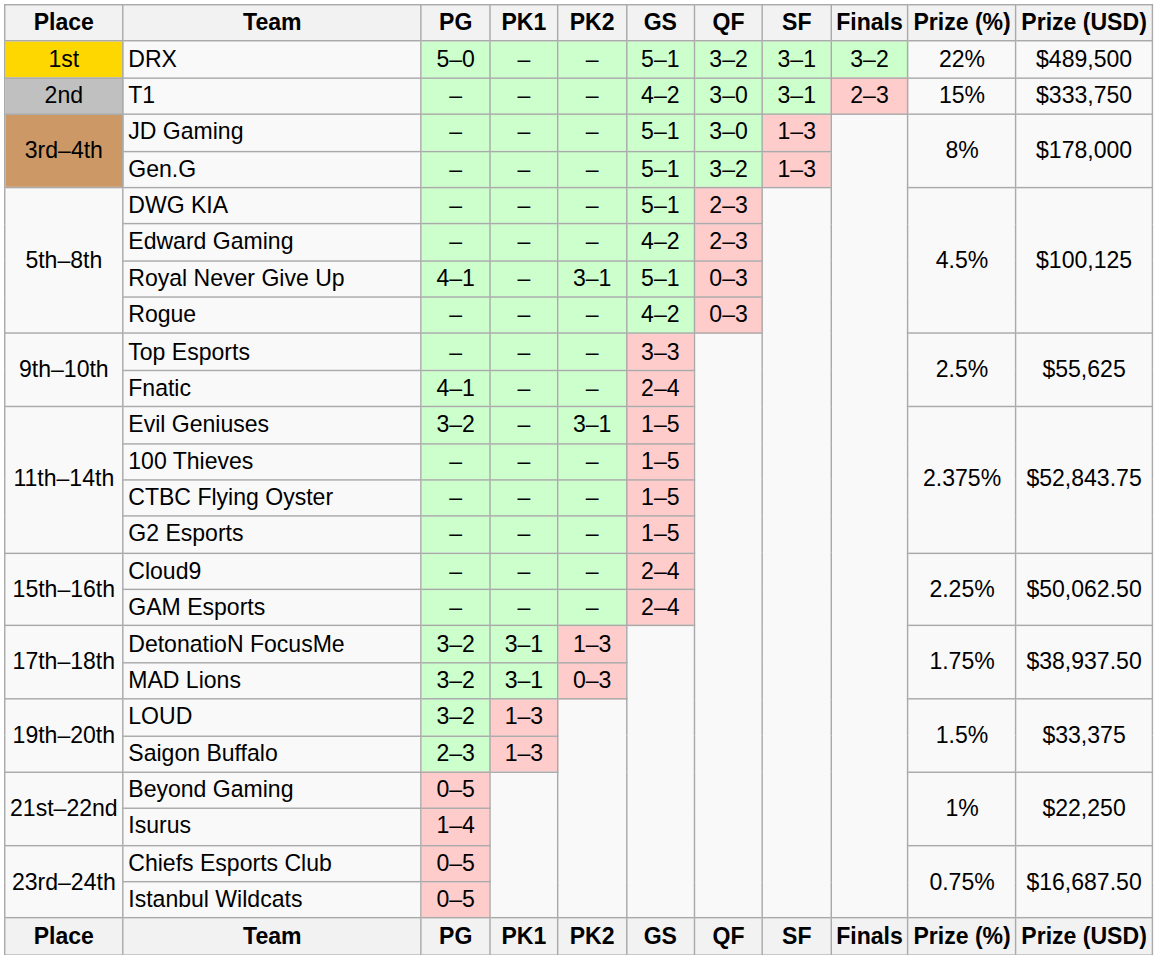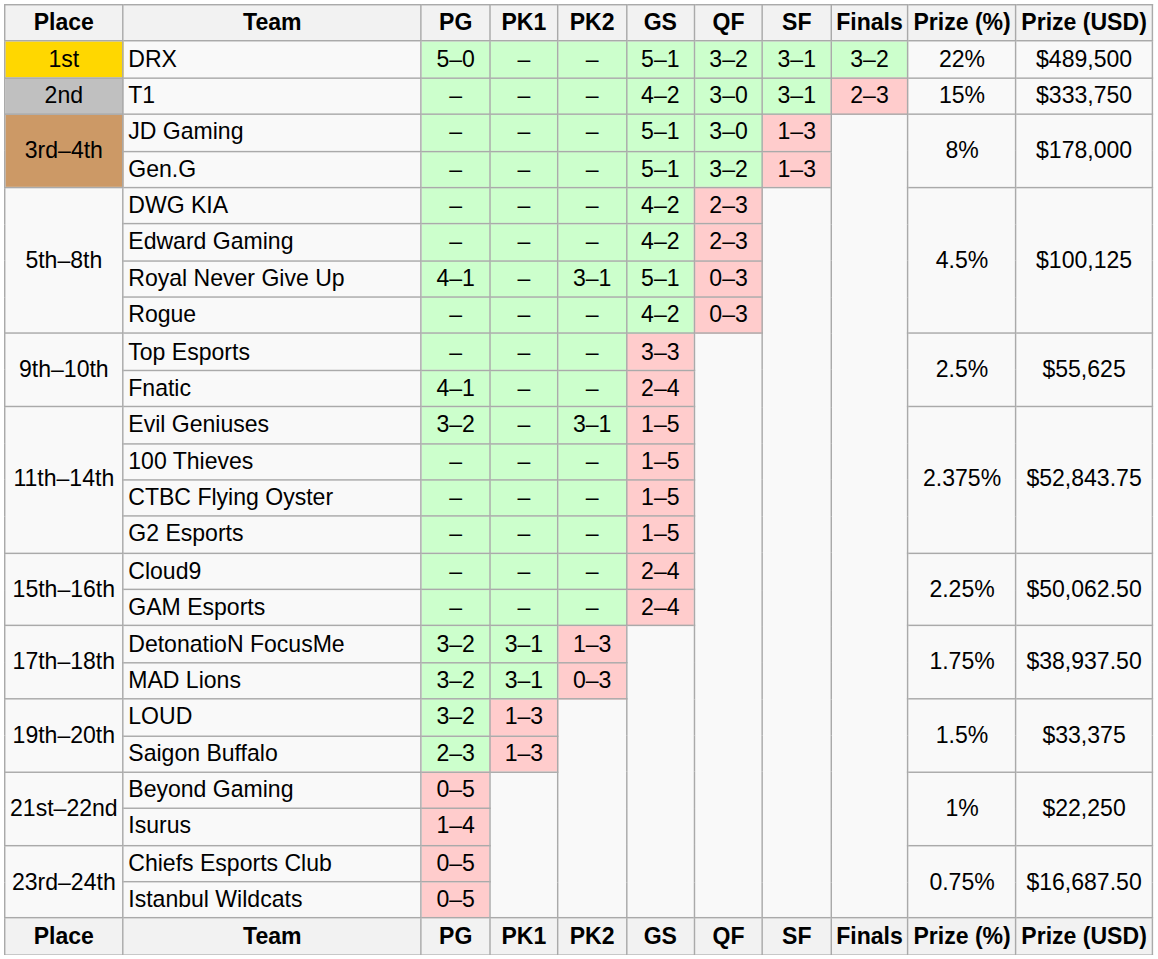DWG KIA | GS: 5–1 -> 4–2
